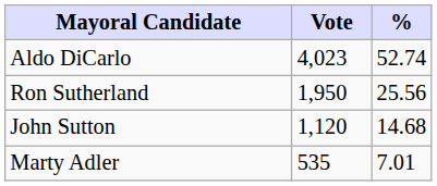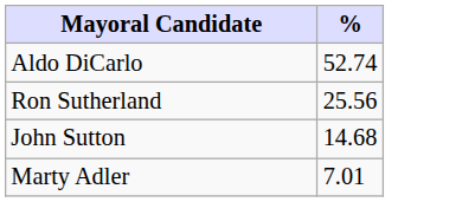- column: Vote | 4,023 | 1,950 | 1,120 | 535
